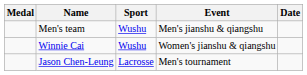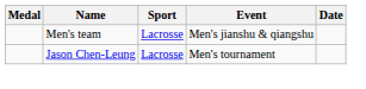Men's team | Sport: Wushu -> Lacrosse
- row: Winnie Cai | Wushu | Women's jianshu & qiangshu
